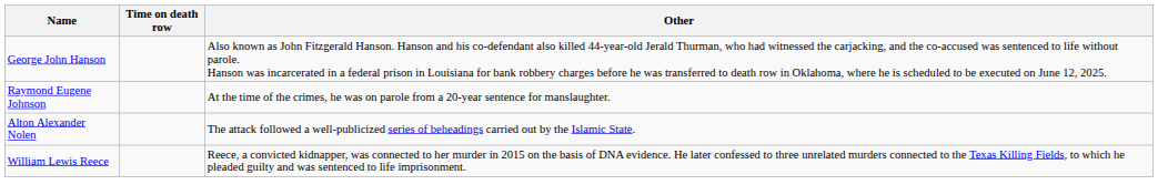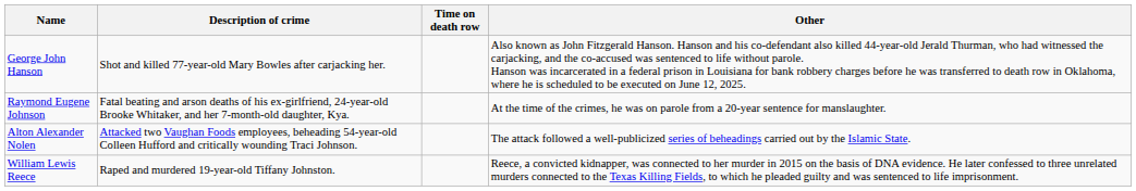+ column: Description of crime | Shot and killed 77-year-old Mary Bowles after carjacking her. | Fatal beating and arson deaths of his ex-girlfriend, 24-year-old Brooke Whitaker, and her 7-month-old daughter, Kya. | Attacked two Vaughan Foods employees, beheading 54-year-old Colleen Hufford and critically wounding Traci Johnson. | Raped and murdered 19-year-old Tiffany Johnston.
